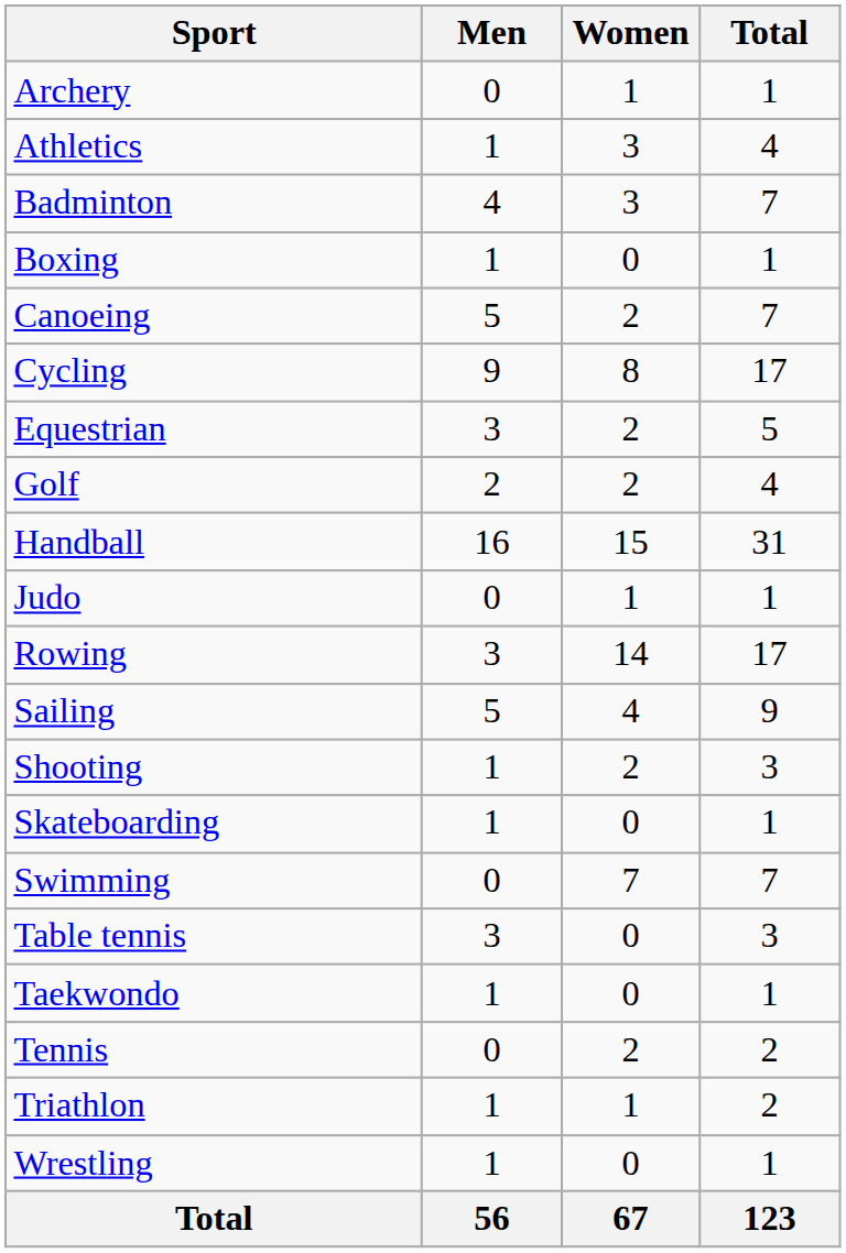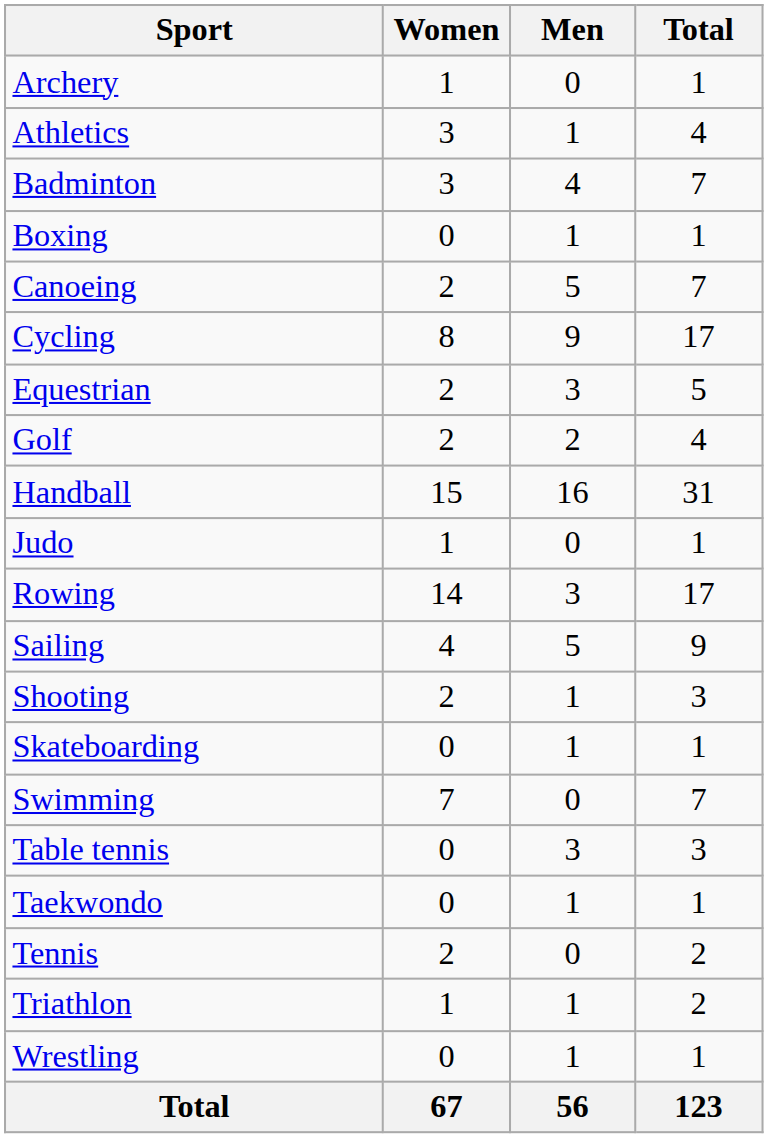columns swapped: Men <-> Women
